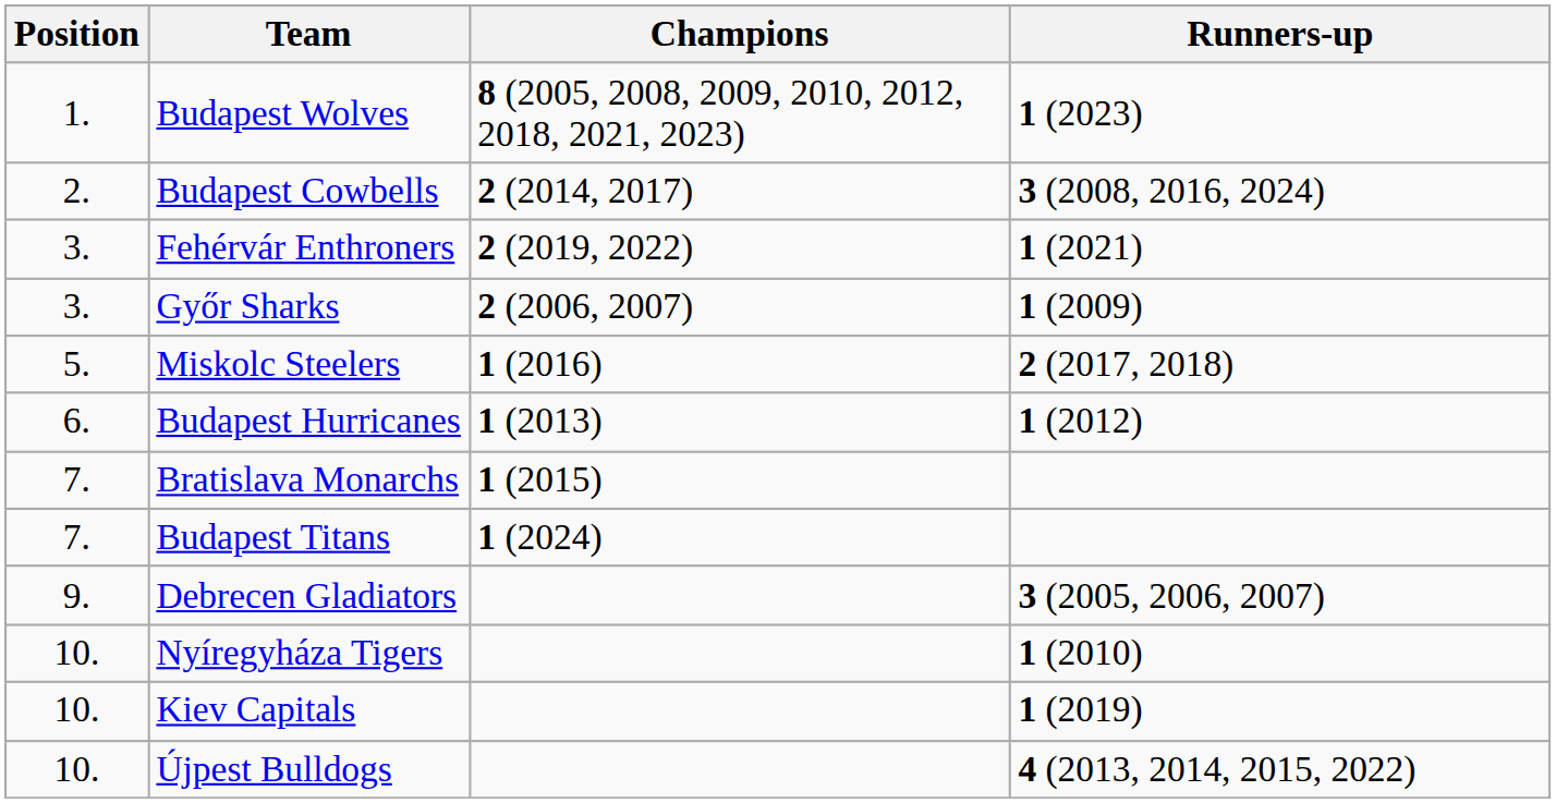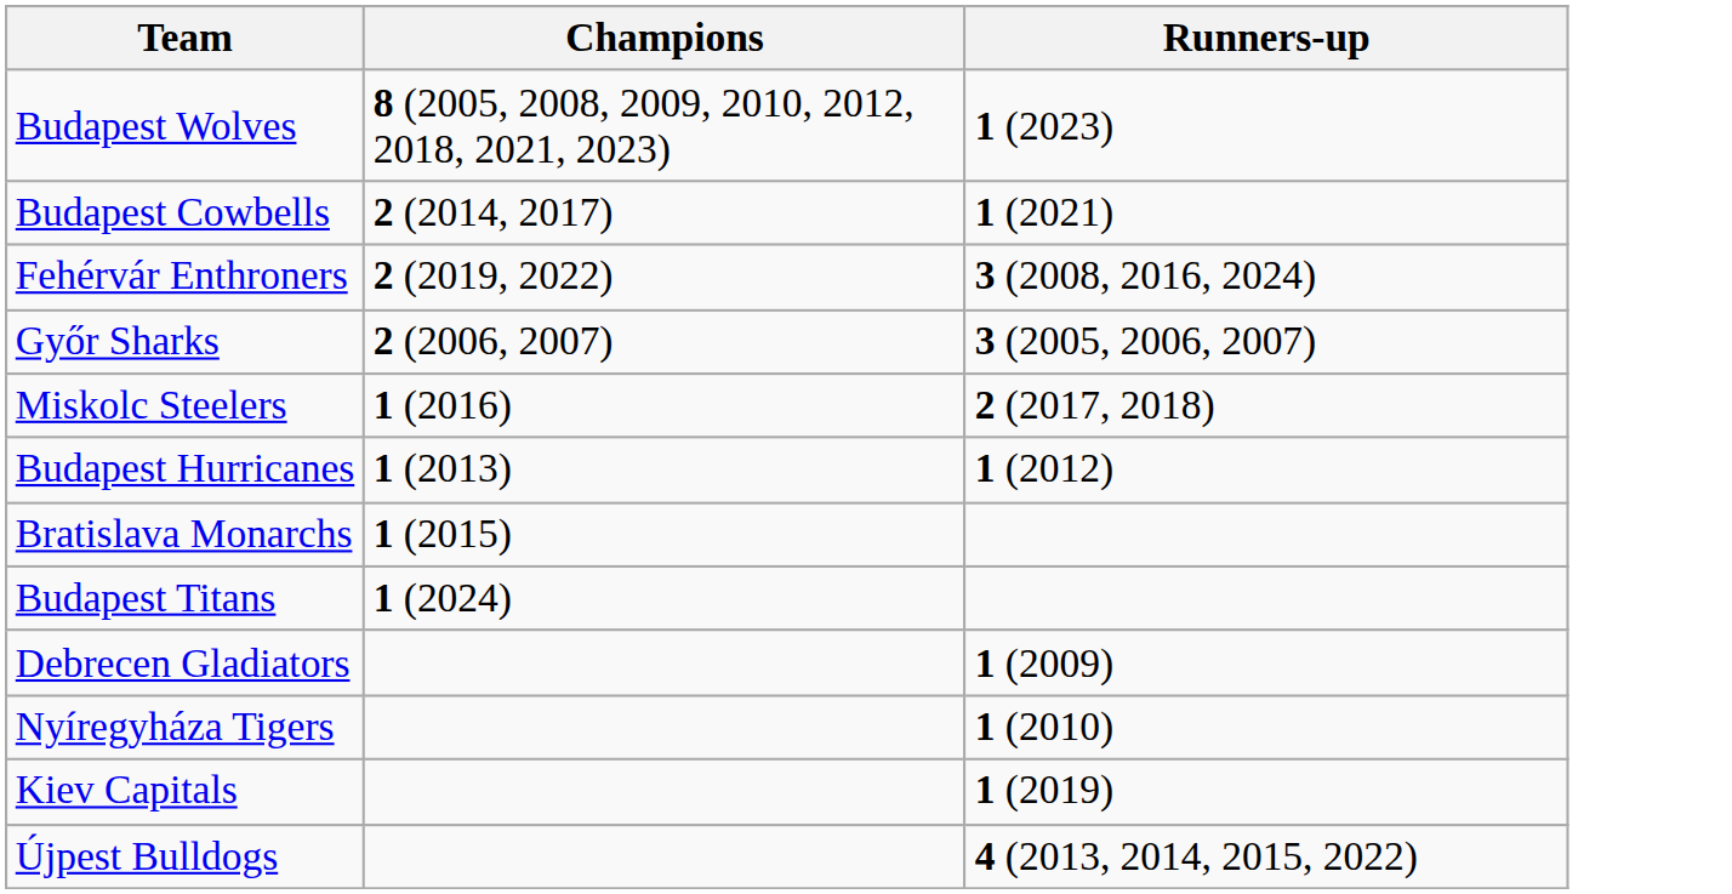- column: Position | 1. | 2. | 3. | 3. | 5. | 6. | 7. | 7. | 9. | 10. | 10. | 10.
Budapest Cowbells | Runners-up: 3 (2008, 2016, 2024) -> 1 (2021)
Fehérvár Enthroners | Runners-up: 1 (2021) -> 3 (2008, 2016, 2024)
Győr Sharks | Runners-up: 1 (2009) -> 3 (2005, 2006, 2007)
Debrecen Gladiators | Runners-up: 3 (2005, 2006, 2007) -> 1 (2009)
